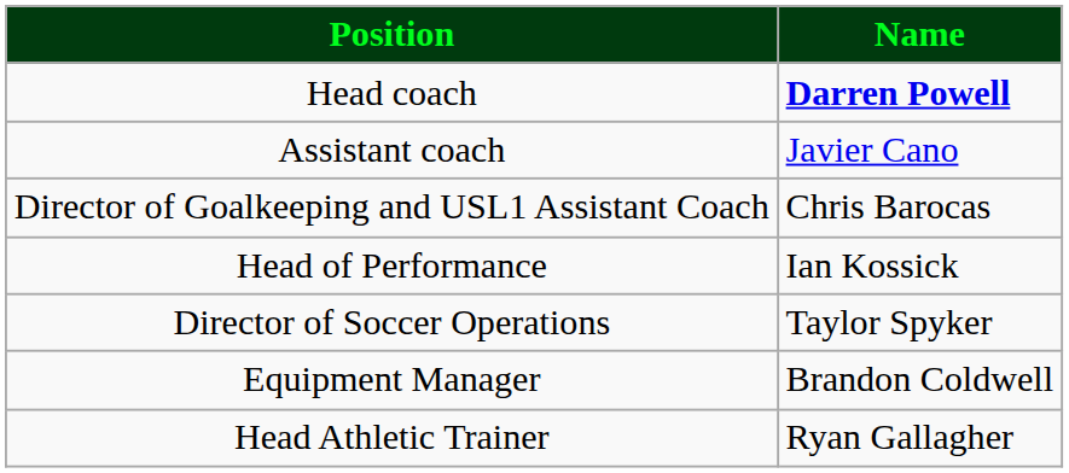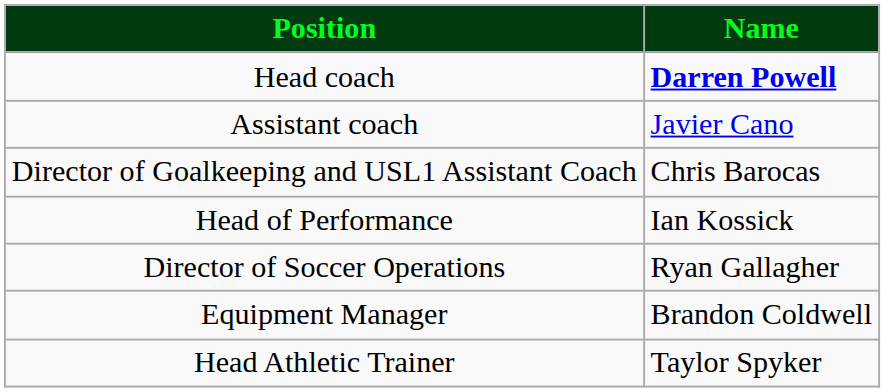Director of Soccer Operations | Name: Taylor Spyker -> Ryan Gallagher
Head Athletic Trainer | Name: Ryan Gallagher -> Taylor Spyker
